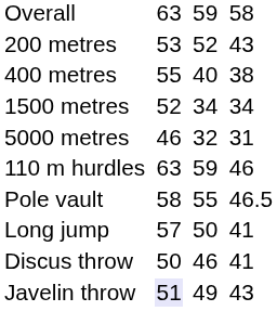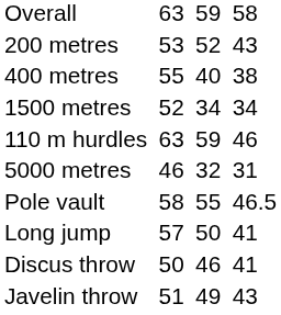rows swapped: 5000 metres <-> 110 m hurdles
Javelin throw | column 3: lavender background -> no background
